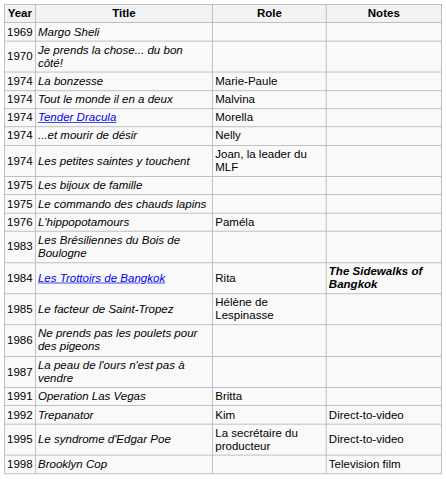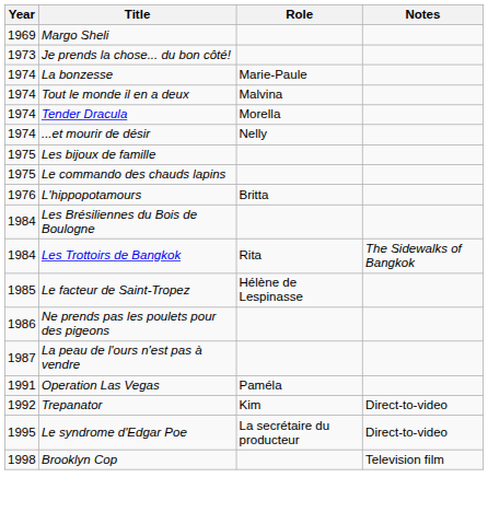Je prends la chose... du bon côté! | Year: 1970 -> 1973
- row: 1974 | Les petites saintes y touchent | Joan, la leader du MLF
L'hippopotamours | Role: Paméla -> Britta
Les Brésiliennes du Bois de Boulogne | Year: 1983 -> 1984
Les Trottoirs de Bangkok | Notes: bold -> normal
Operation Las Vegas | Role: Britta -> Paméla
